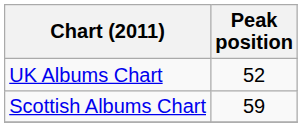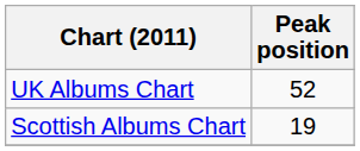Scottish Albums Chart | Peak position: 59 -> 19
